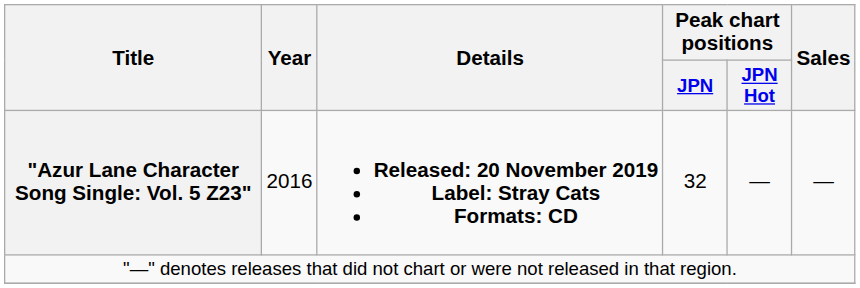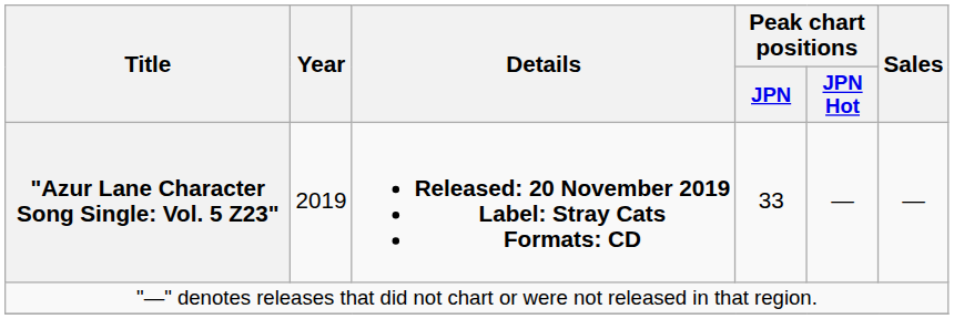"Azur Lane Character Song Single: Vol. 5 Z23" | Year: 2016 -> 2019
"Azur Lane Character Song Single: Vol. 5 Z23" | Peak chart positions / JPN: 32 -> 33
